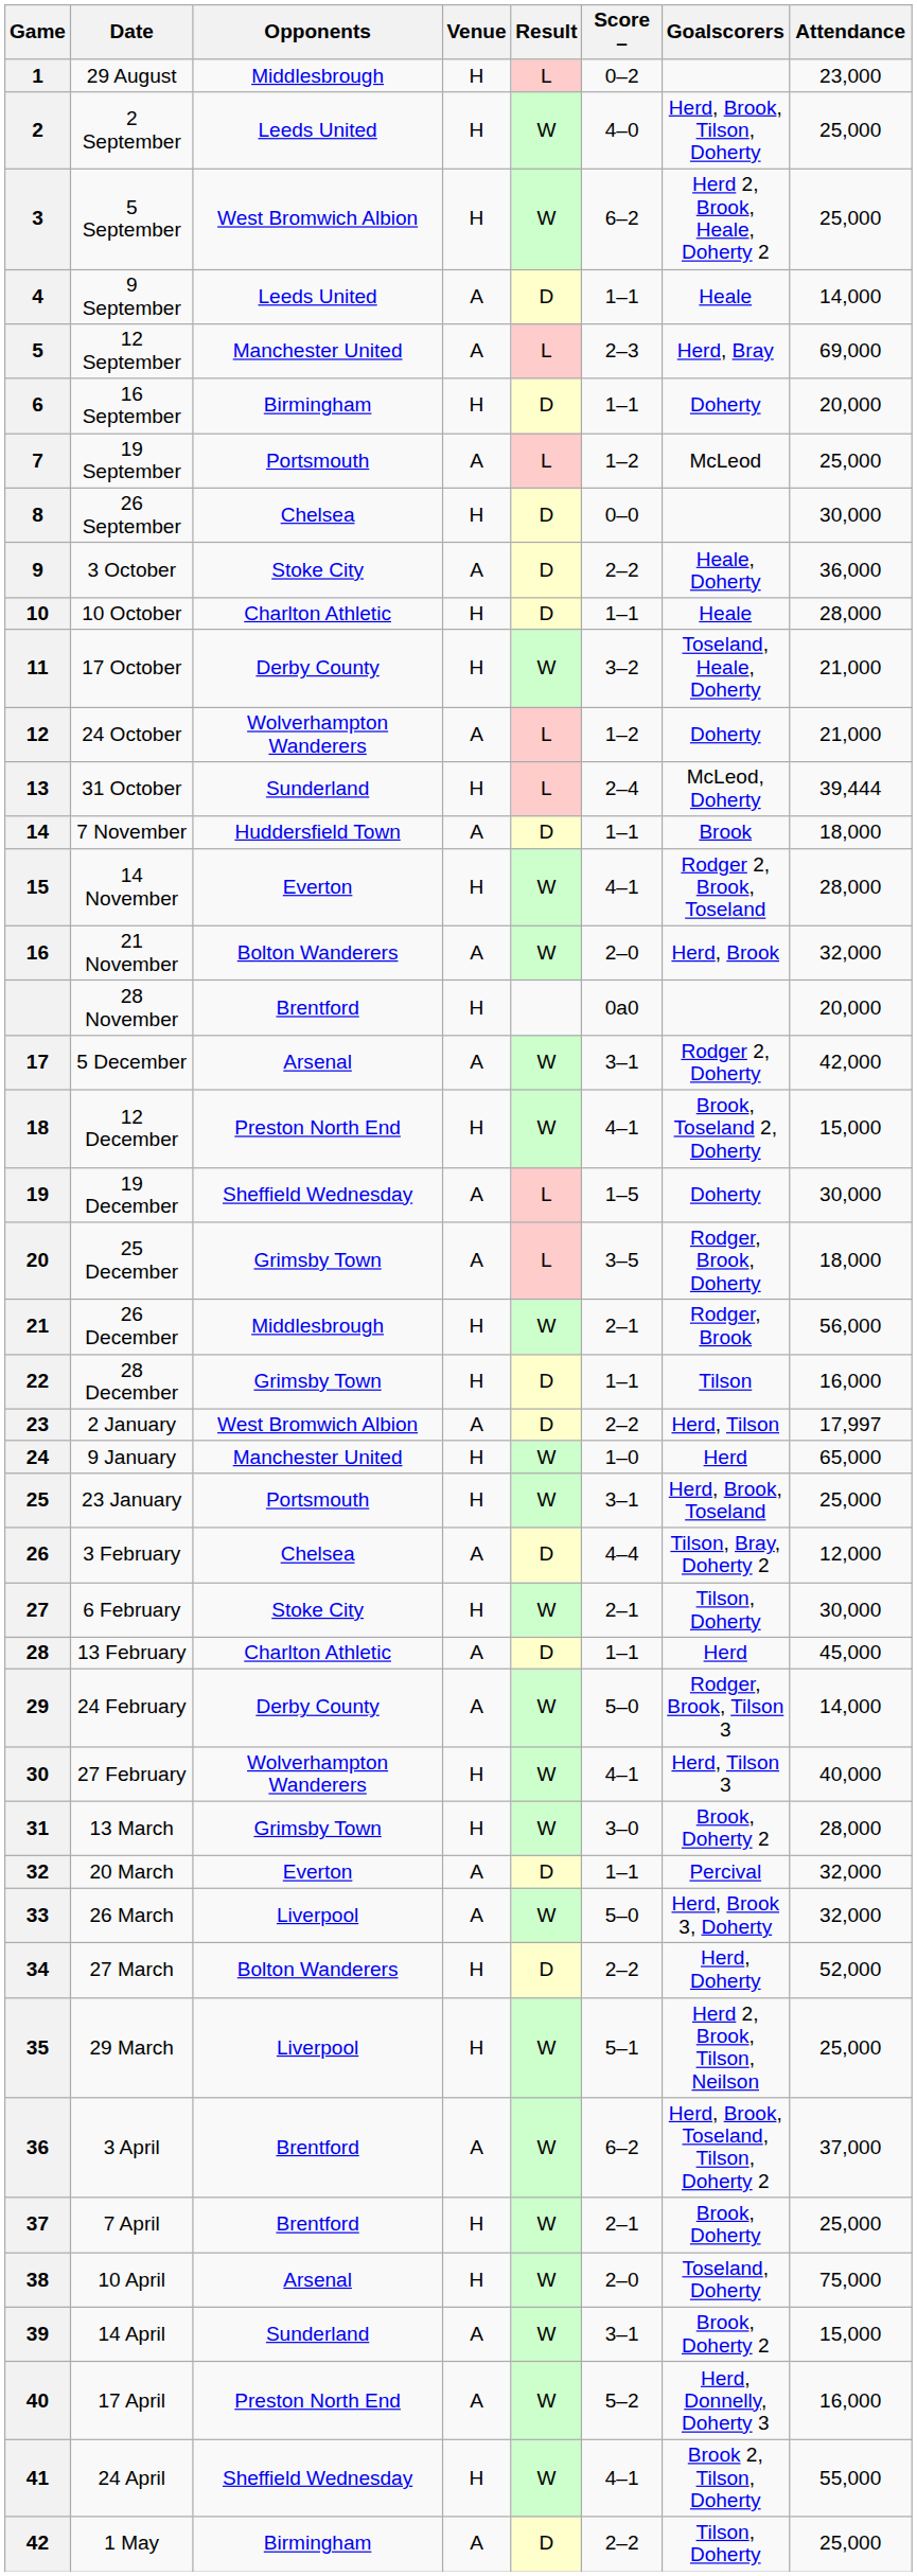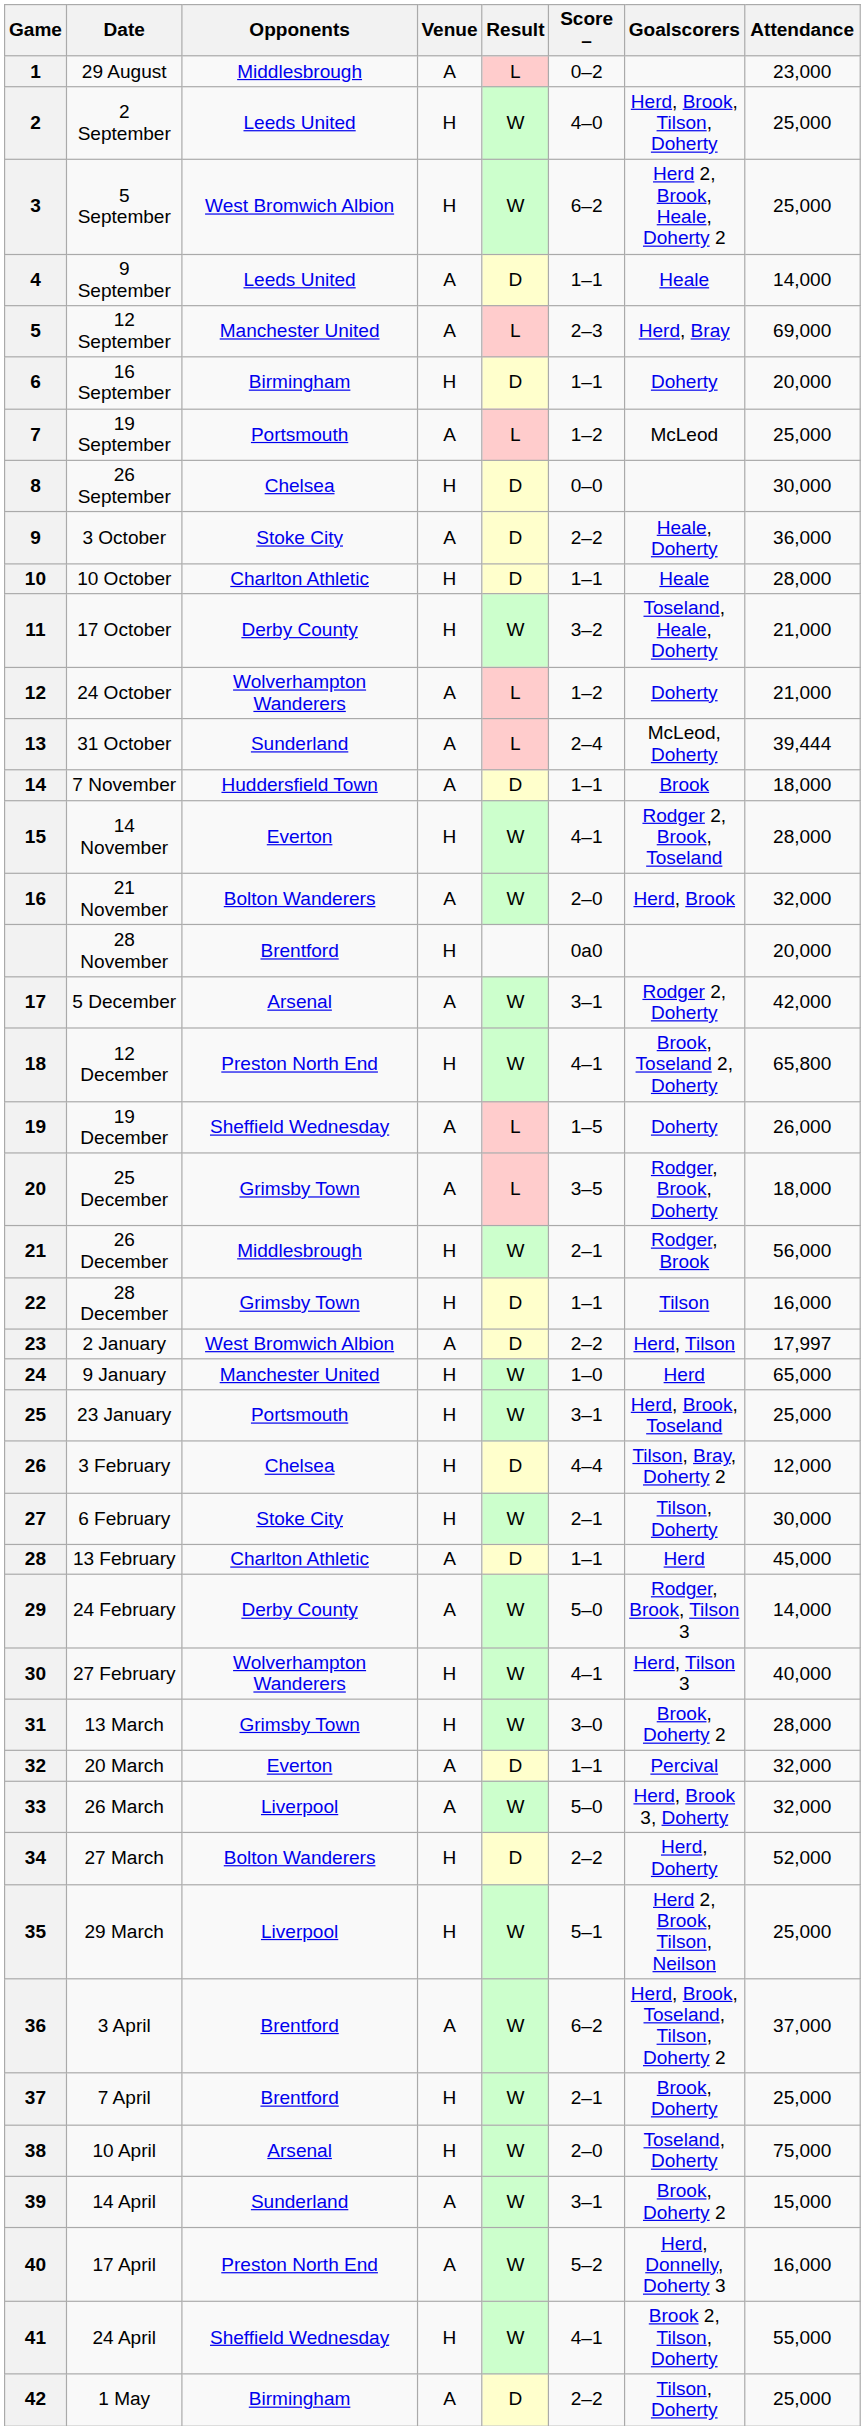29 August | Venue: H -> A
31 October | Venue: H -> A
12 December | Attendance: 15,000 -> 65,800
19 December | Attendance: 30,000 -> 26,000
3 February | Venue: A -> H
